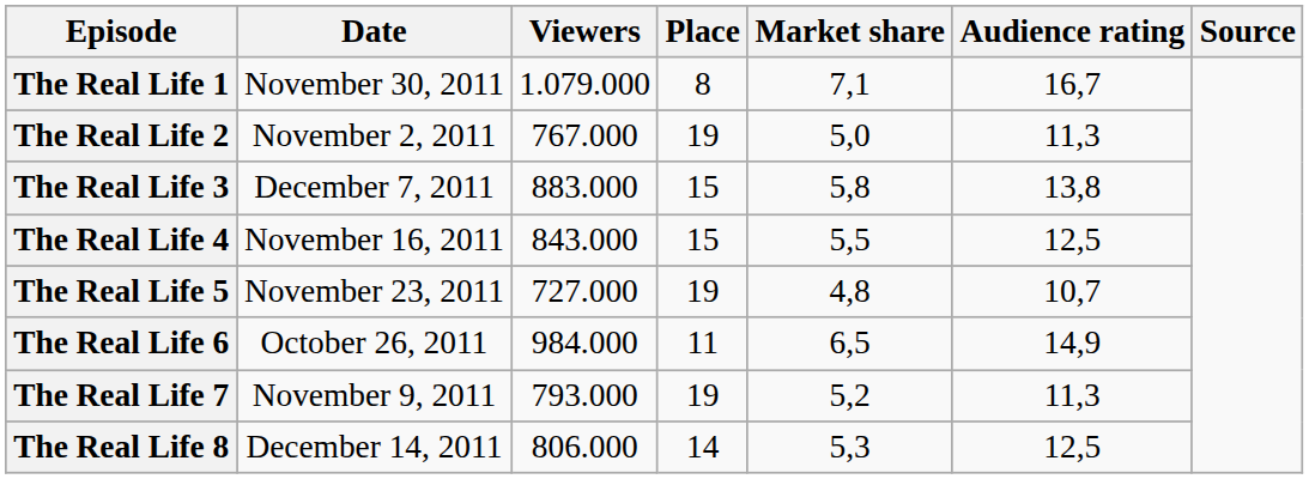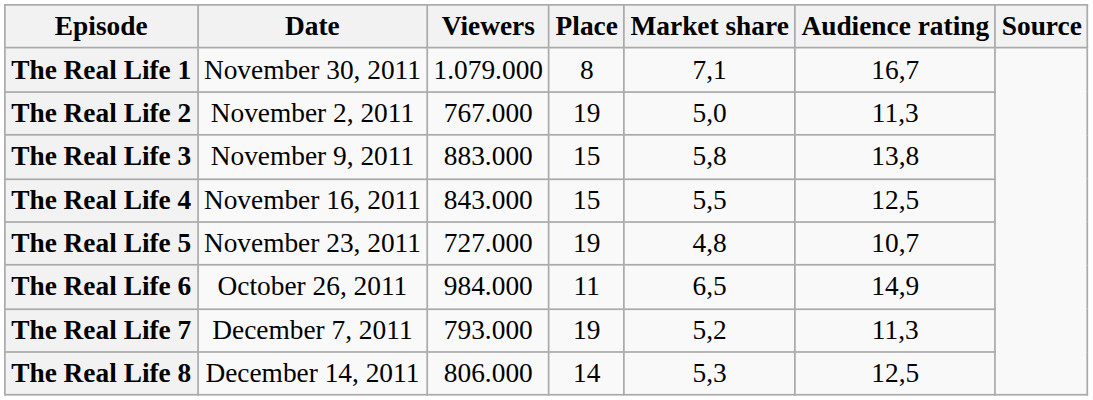The Real Life 3 | Date: December 7, 2011 -> November 9, 2011
The Real Life 7 | Date: November 9, 2011 -> December 7, 2011
